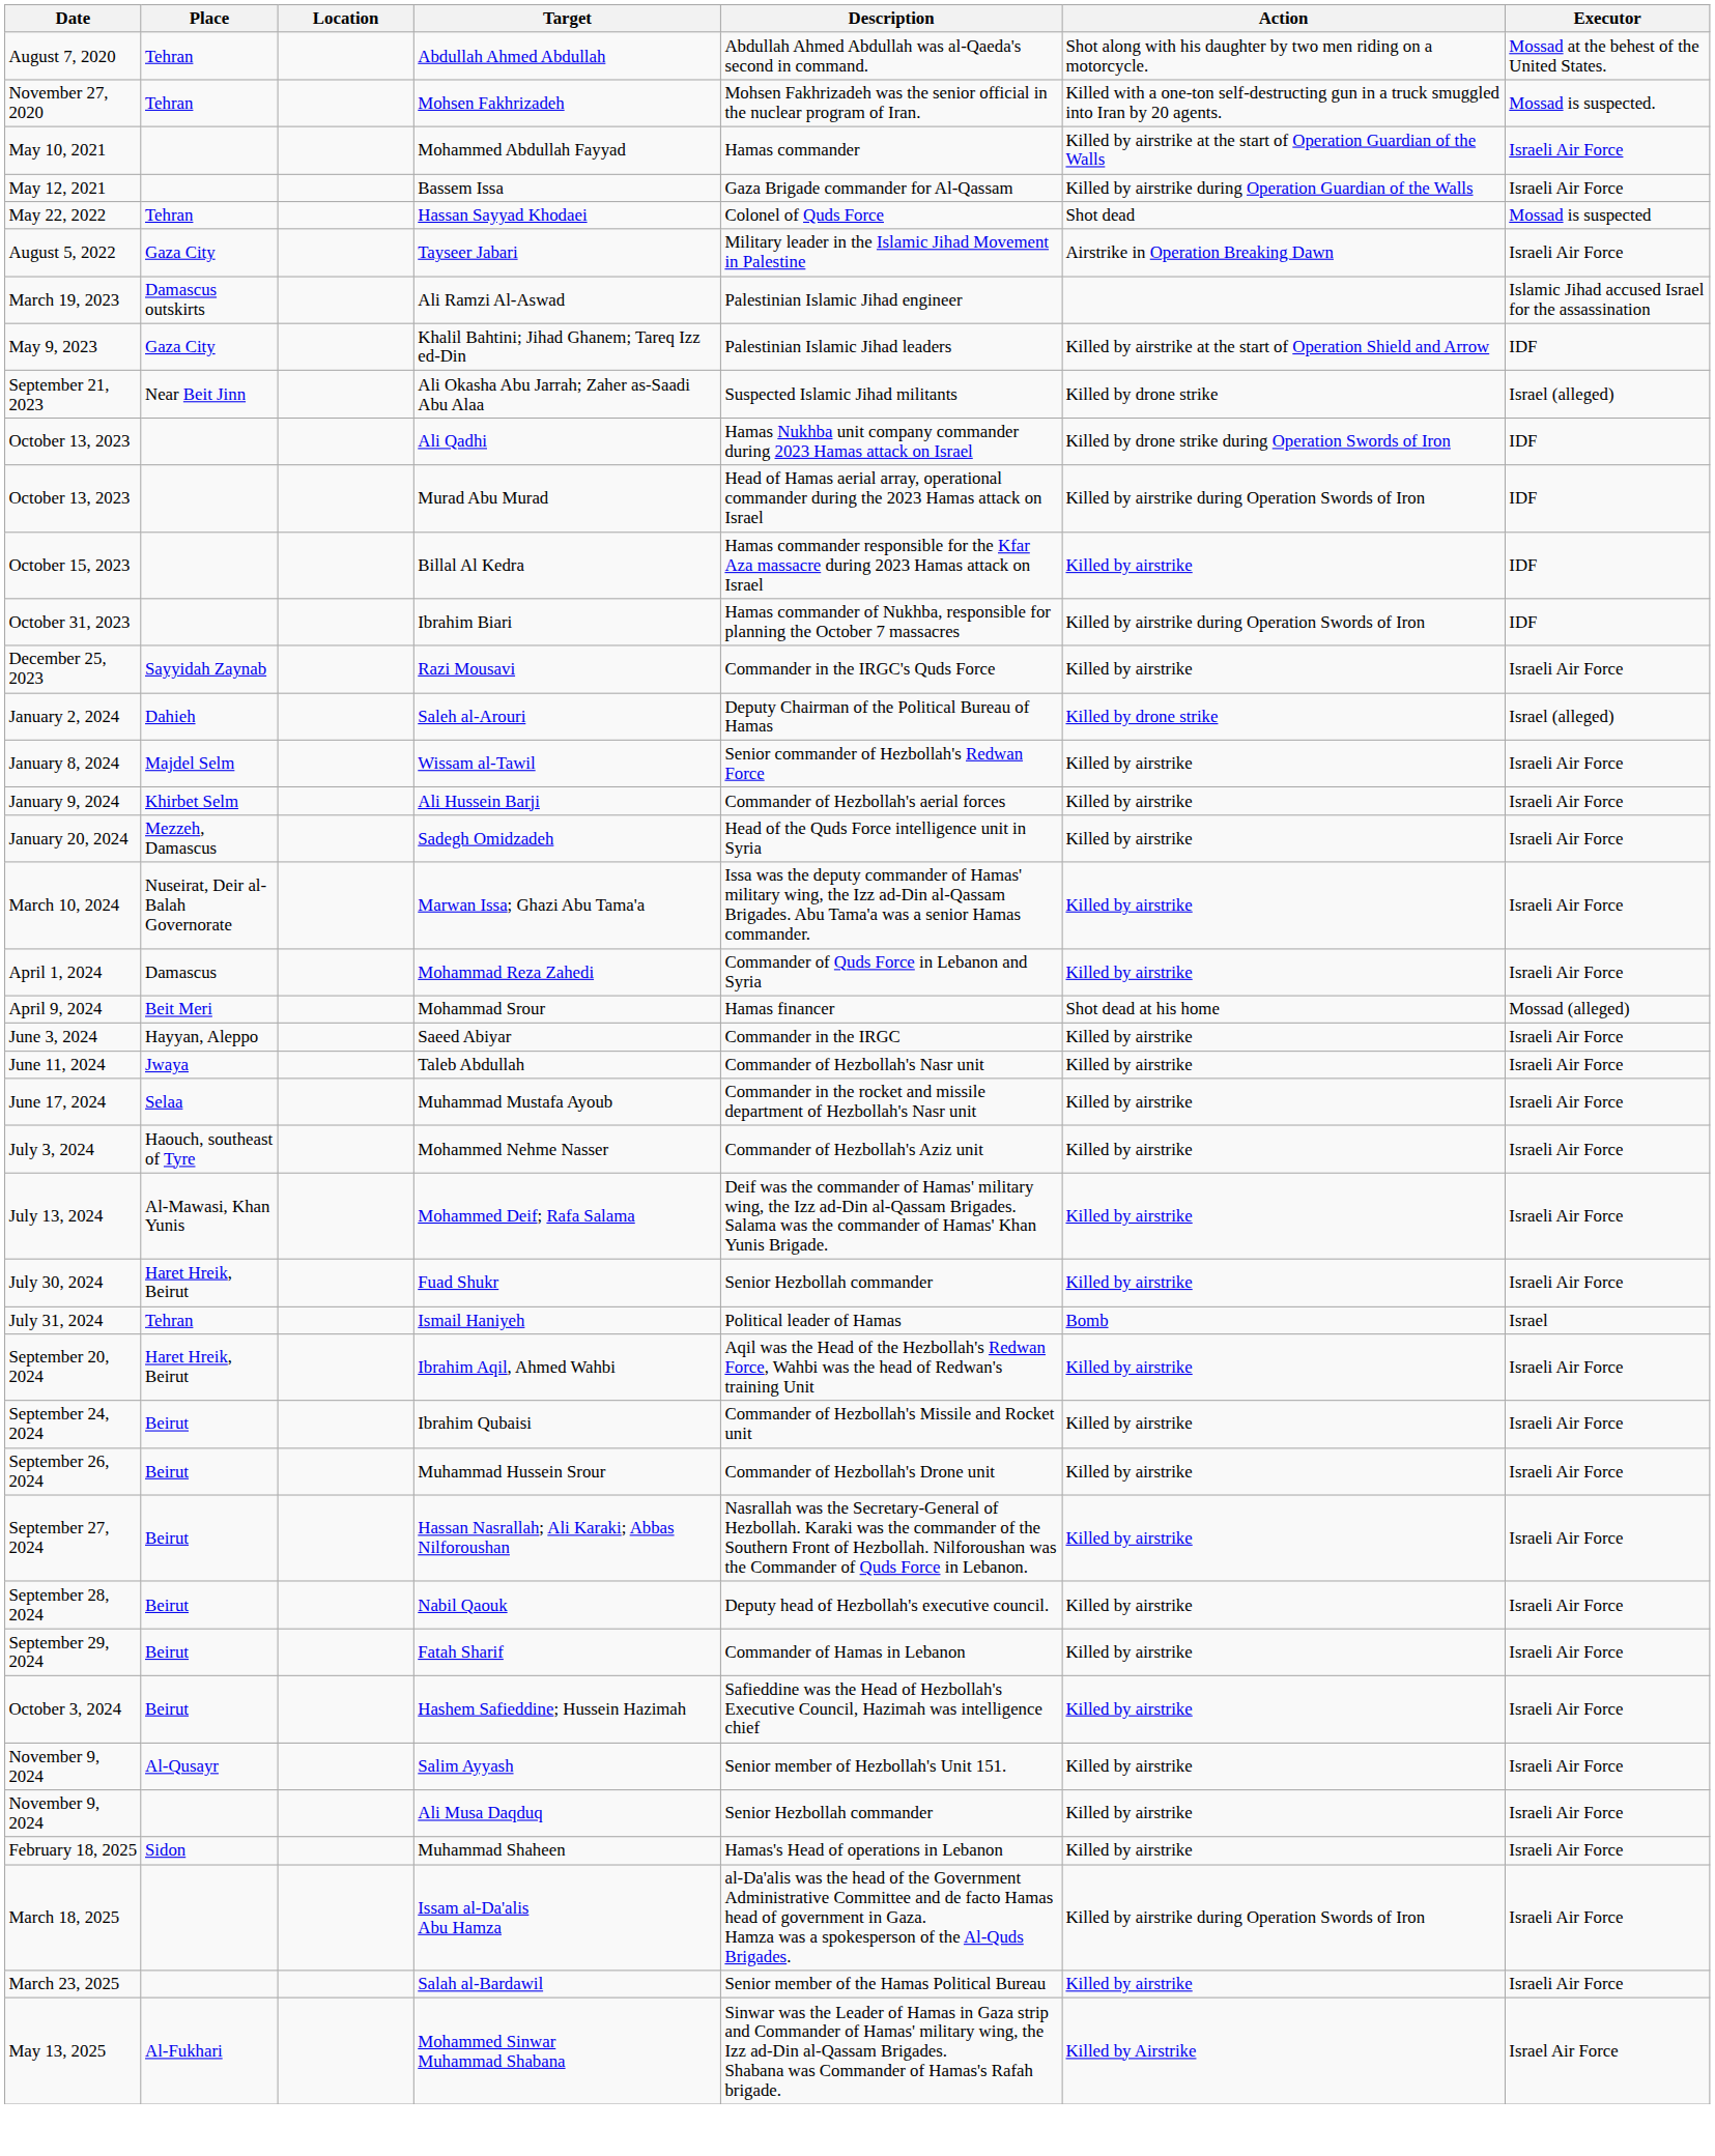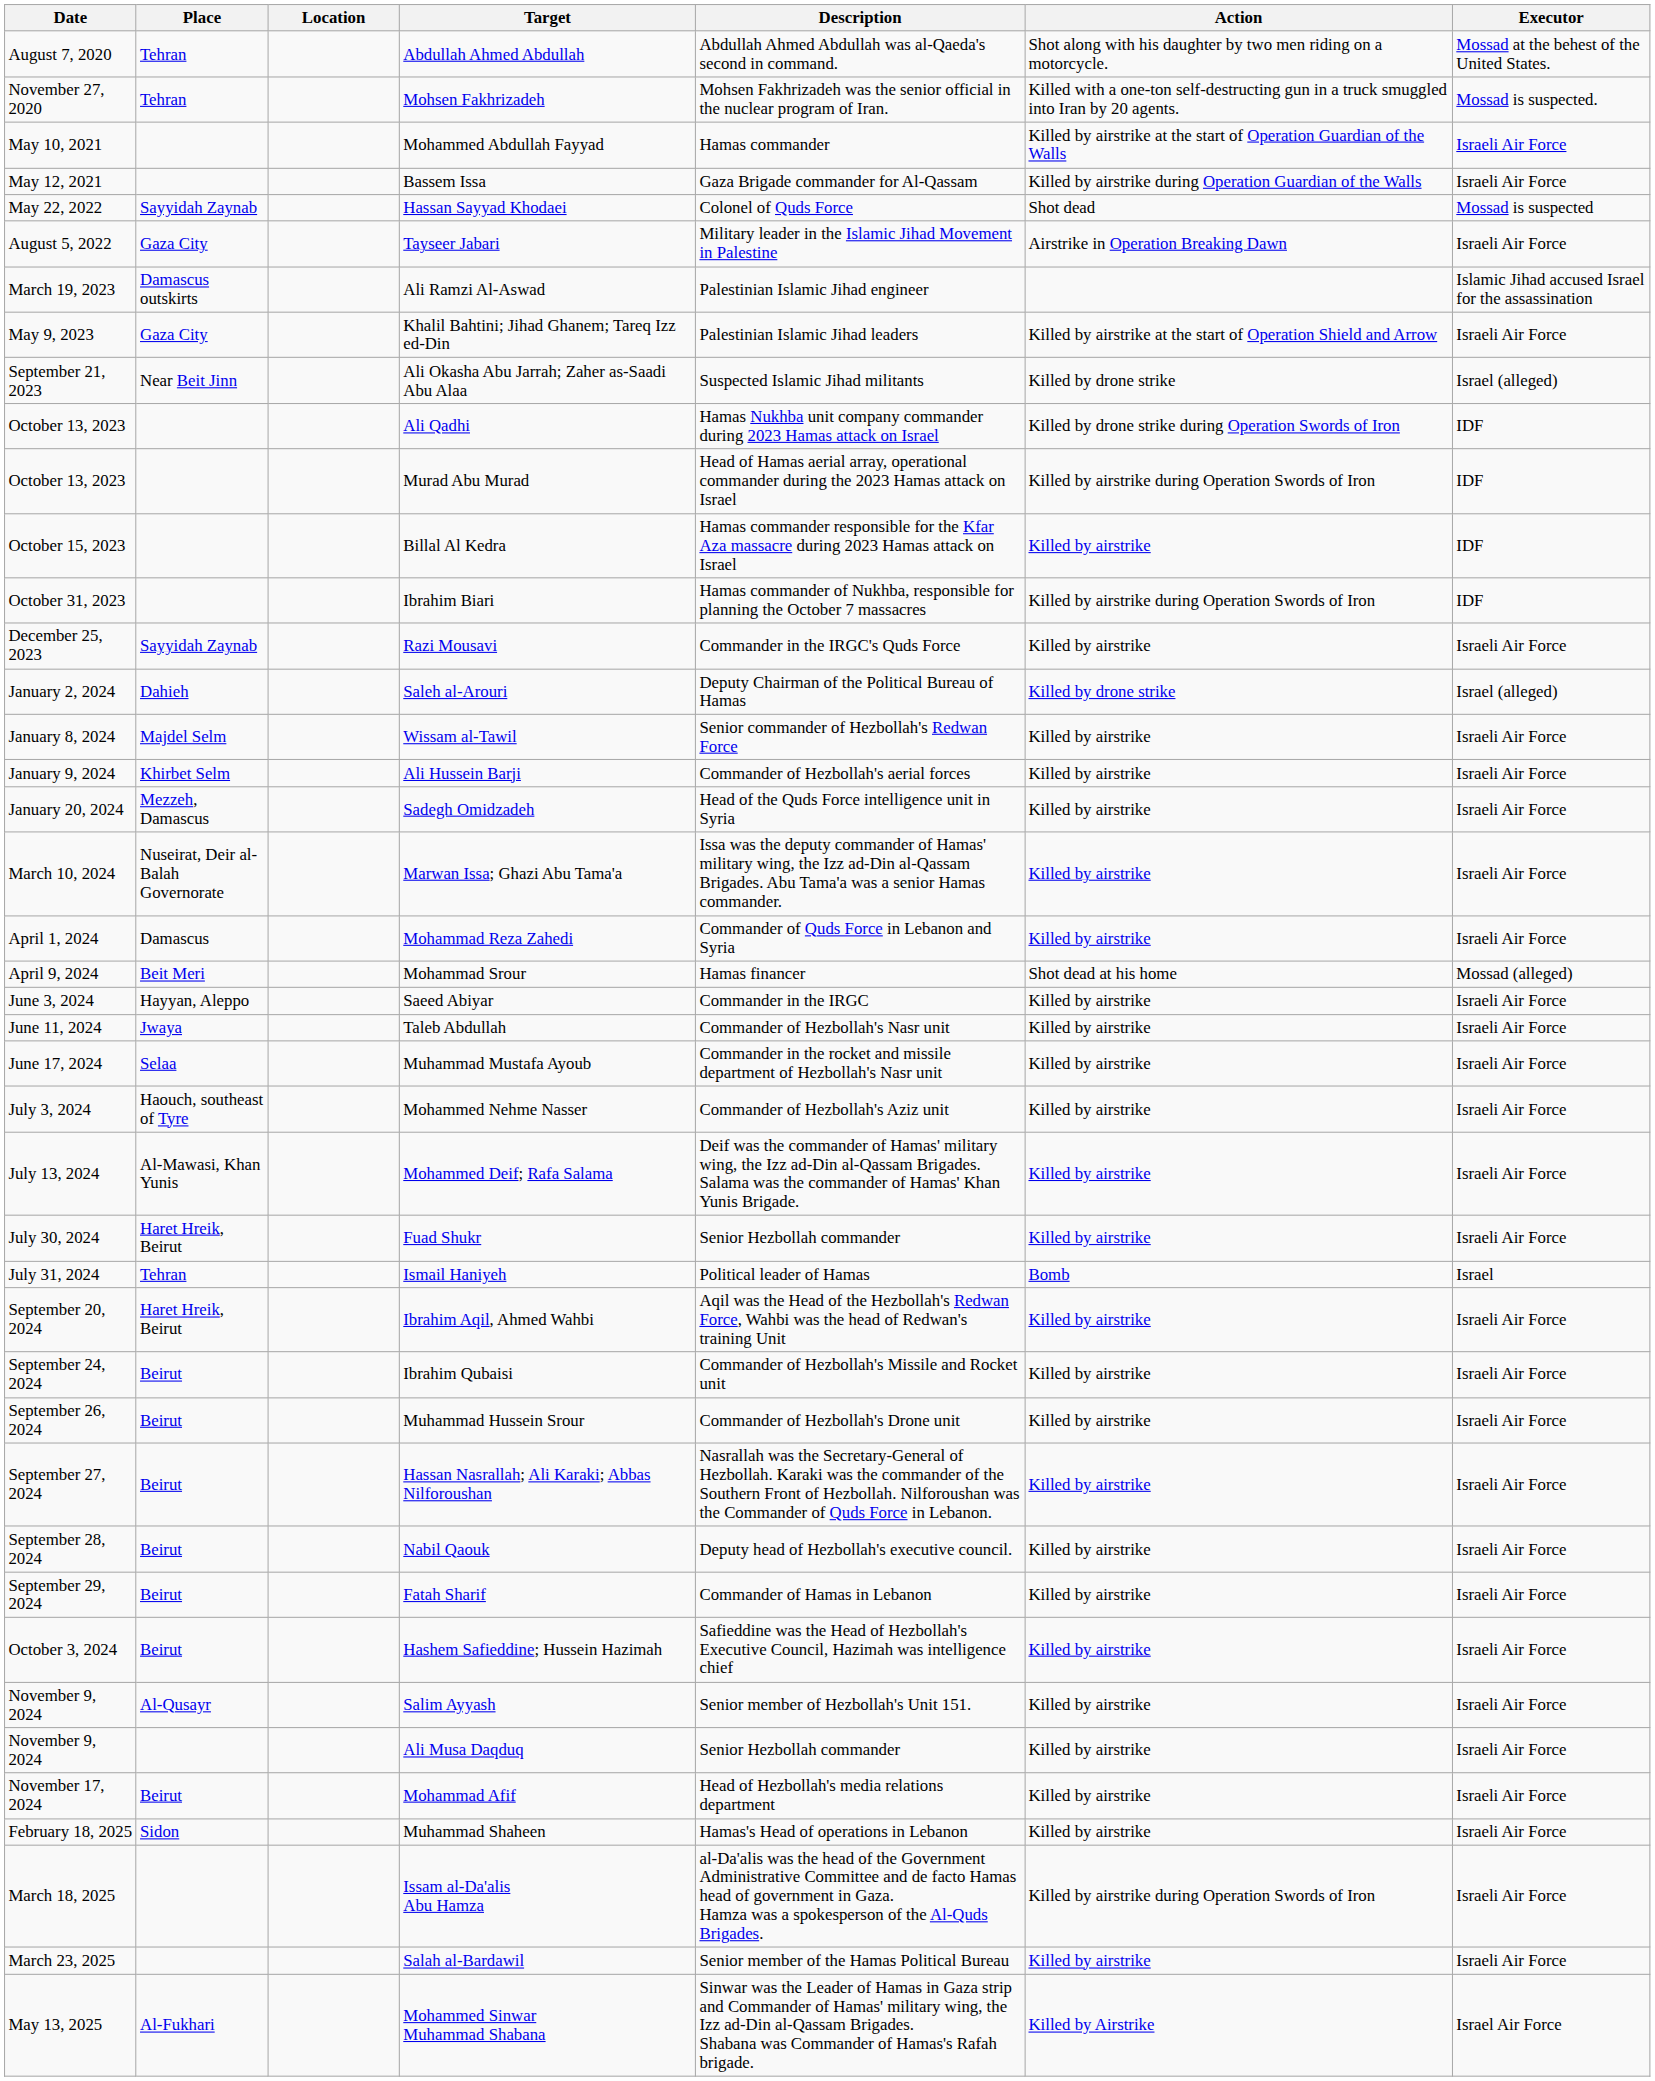Hassan Sayyad Khodaei | Place: Tehran -> Sayyidah Zaynab
Khalil Bahtini; Jihad Ghanem; Tareq Izz ed-Din | Executor: IDF -> Israeli Air Force
+ row: November 17, 2024 | Beirut | Mohammad Afif | Head of Hezbollah's media relations department | Killed by airstrike | Israeli Air Force
